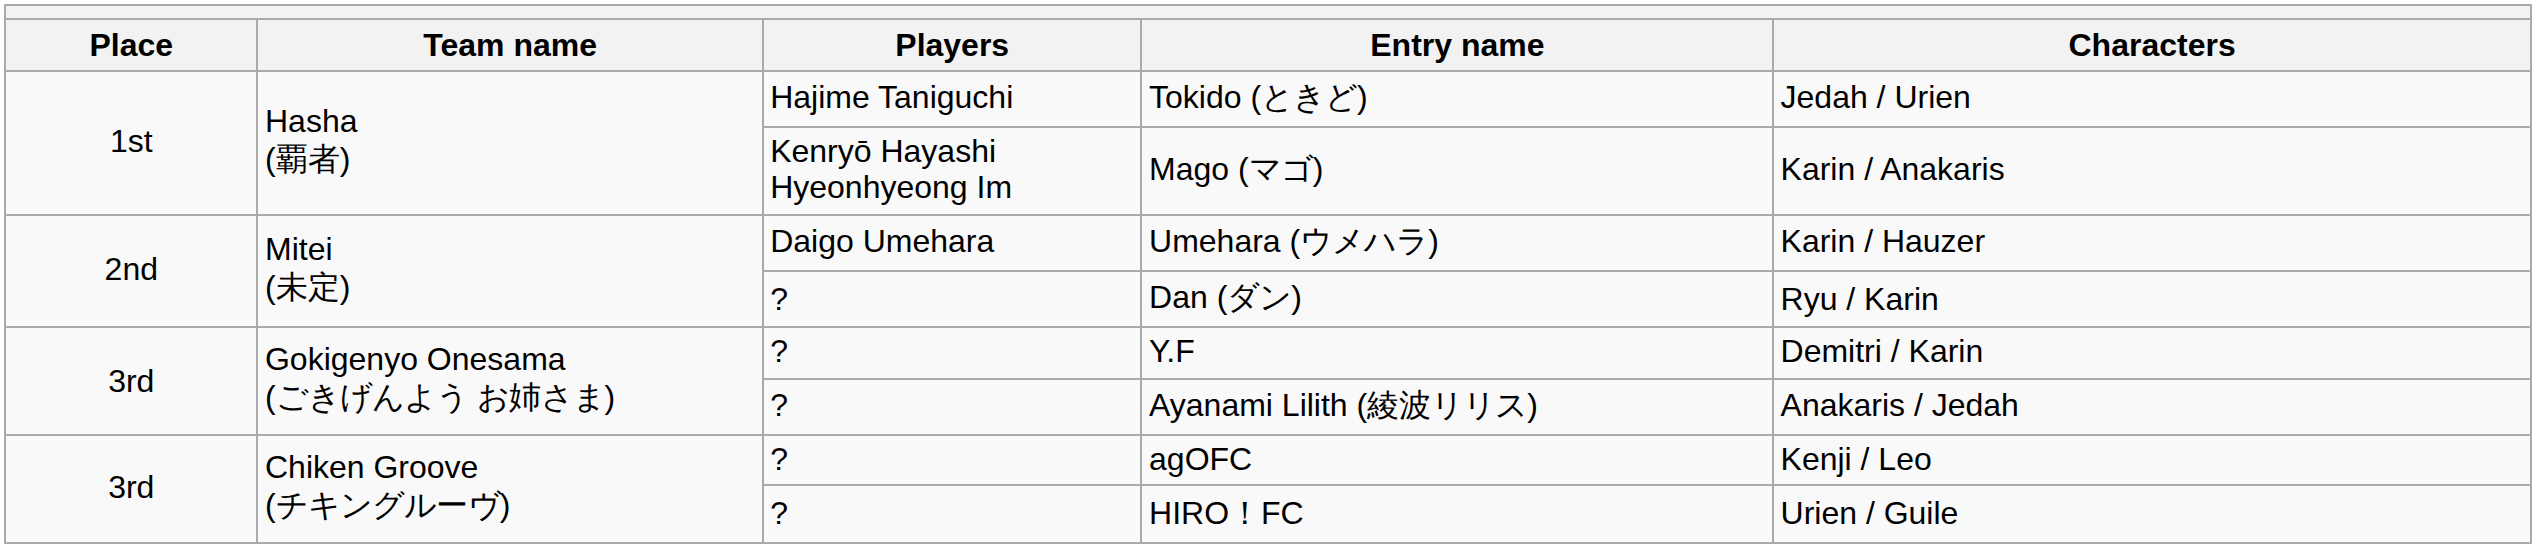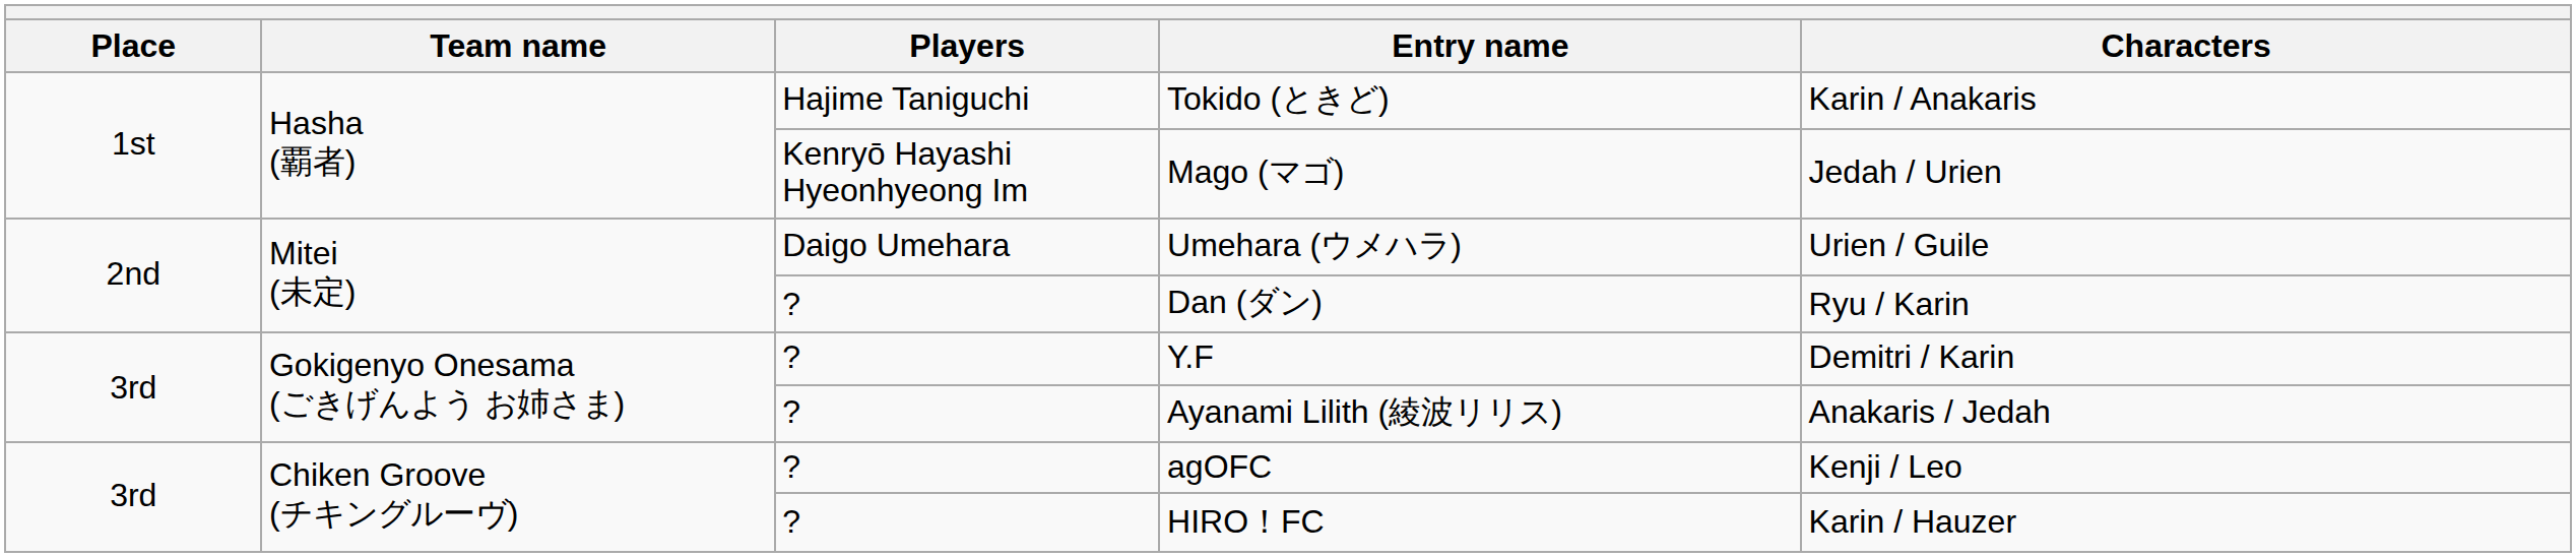Tokido (ときど) | Characters: Jedah / Urien -> Karin / Anakaris
Mago (マゴ) | Characters: Karin / Anakaris -> Jedah / Urien
Umehara (ウメハラ) | Characters: Karin / Hauzer -> Urien / Guile
HIRO！FC | Characters: Urien / Guile -> Karin / Hauzer
